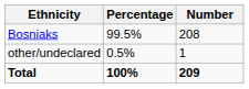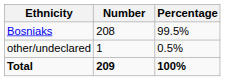columns swapped: Number <-> Percentage
